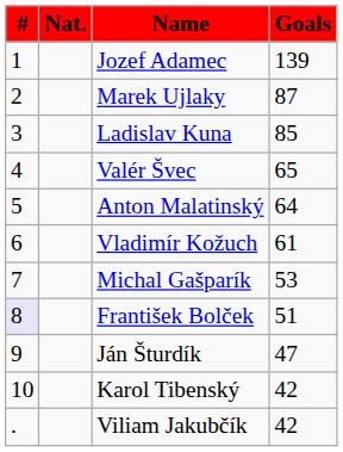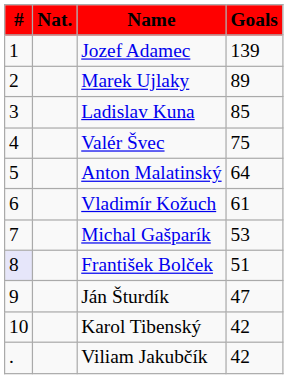Marek Ujlaky | Goals: 87 -> 89
Valér Švec | Goals: 65 -> 75
